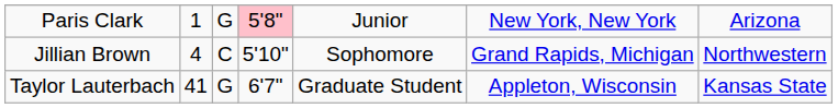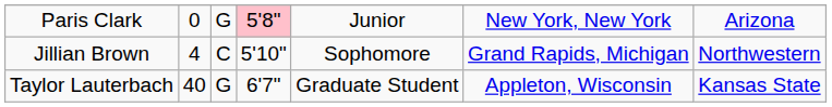Paris Clark | column 2: 1 -> 0
Taylor Lauterbach | column 2: 41 -> 40
